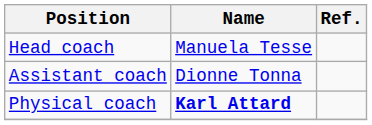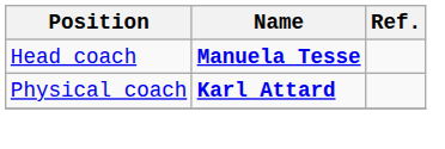Head coach | Name: normal -> bold
- row: Assistant coach | Dionne Tonna
